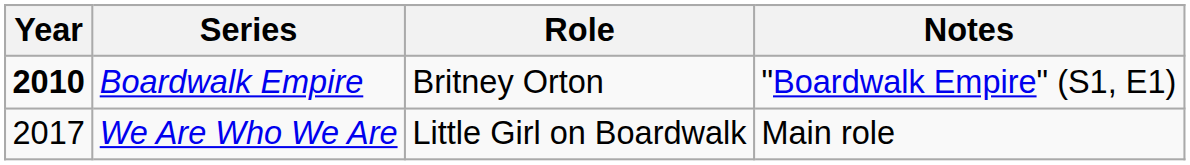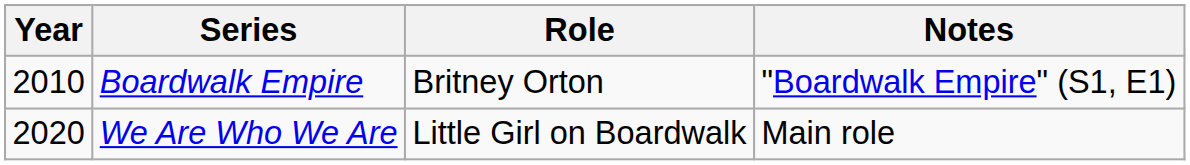Boardwalk Empire | Year: bold -> normal
We Are Who We Are | Year: 2017 -> 2020
